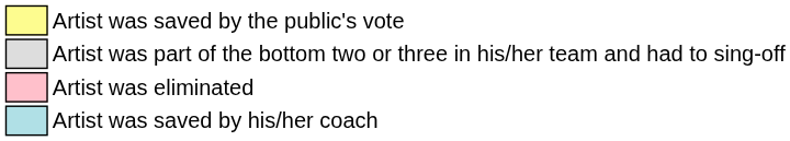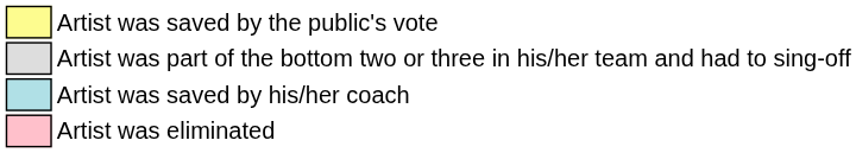rows swapped: Artist was saved by his/her coach <-> Artist was eliminated
